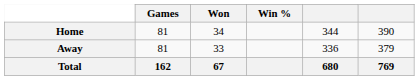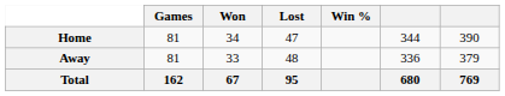+ column: Lost | 47 | 48 | 95
